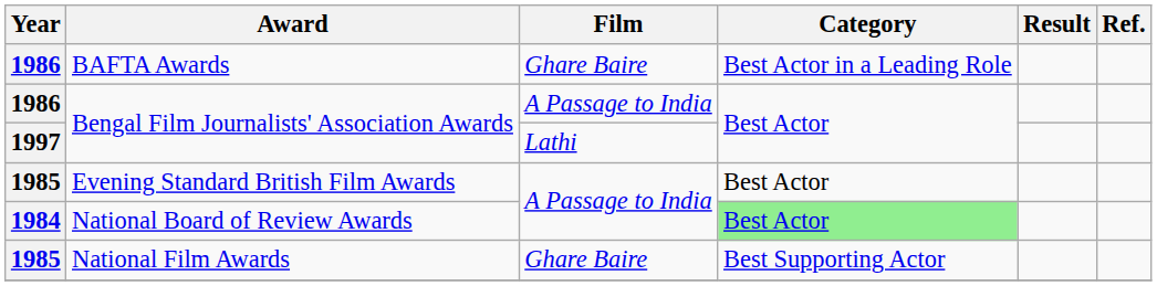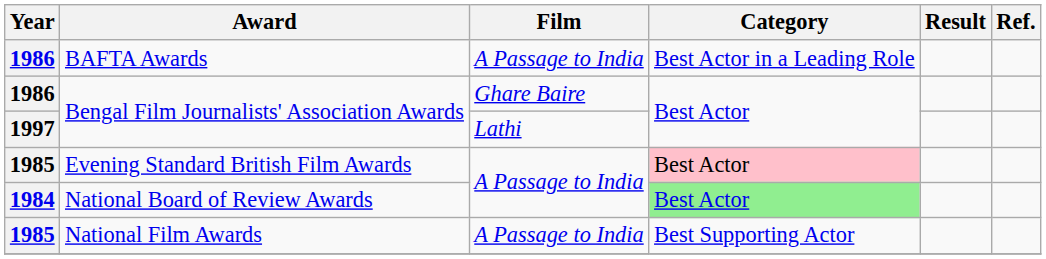BAFTA Awards | Film: Ghare Baire -> A Passage to India
1986 / Bengal Film Journalists' Association Awards | Film: A Passage to India -> Ghare Baire
Evening Standard British Film Awards | Category: no background -> pink background
National Film Awards | Film: Ghare Baire -> A Passage to India
